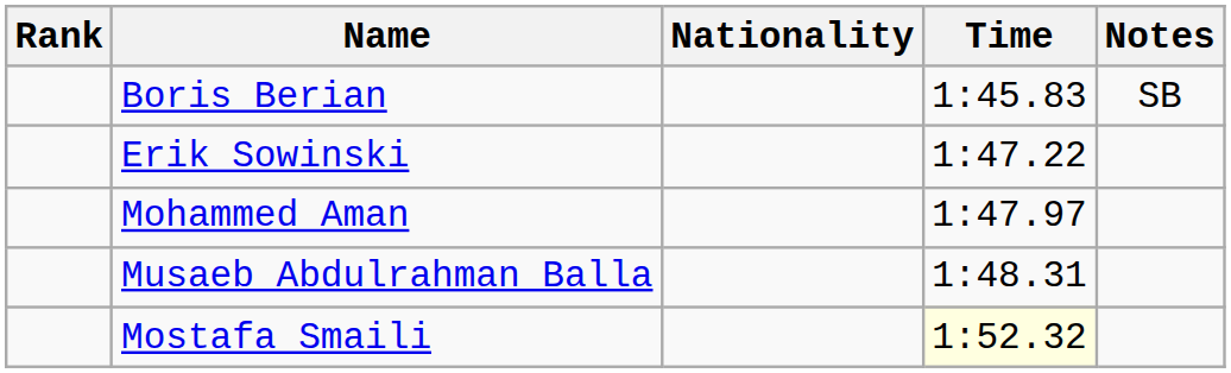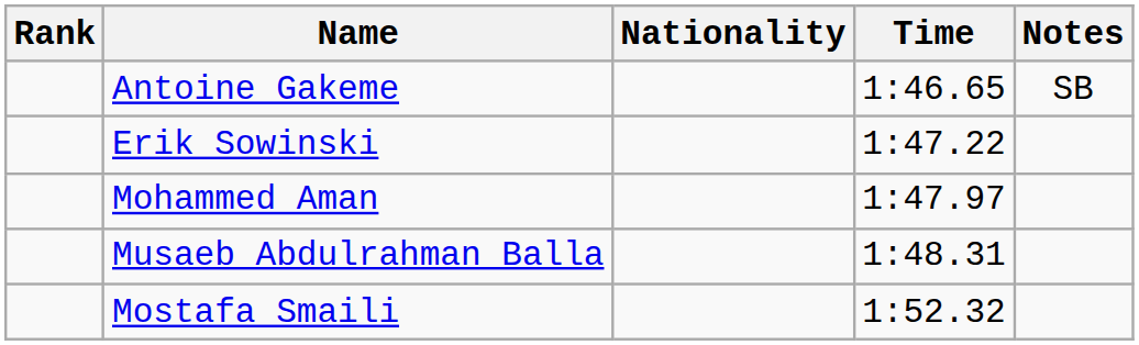- row: Boris Berian | 1:45.83 | SB
+ row: Antoine Gakeme | 1:46.65 | SB
Mostafa Smaili | Time: lightyellow background -> no background
